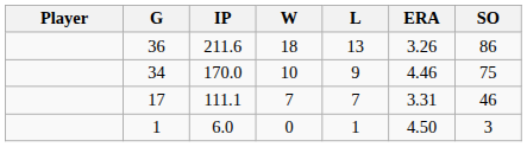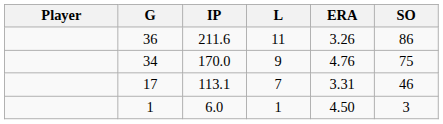- column: W | 18 | 10 | 7 | 0
36 | L: 13 -> 11
34 | ERA: 4.46 -> 4.76
17 | IP: 111.1 -> 113.1
